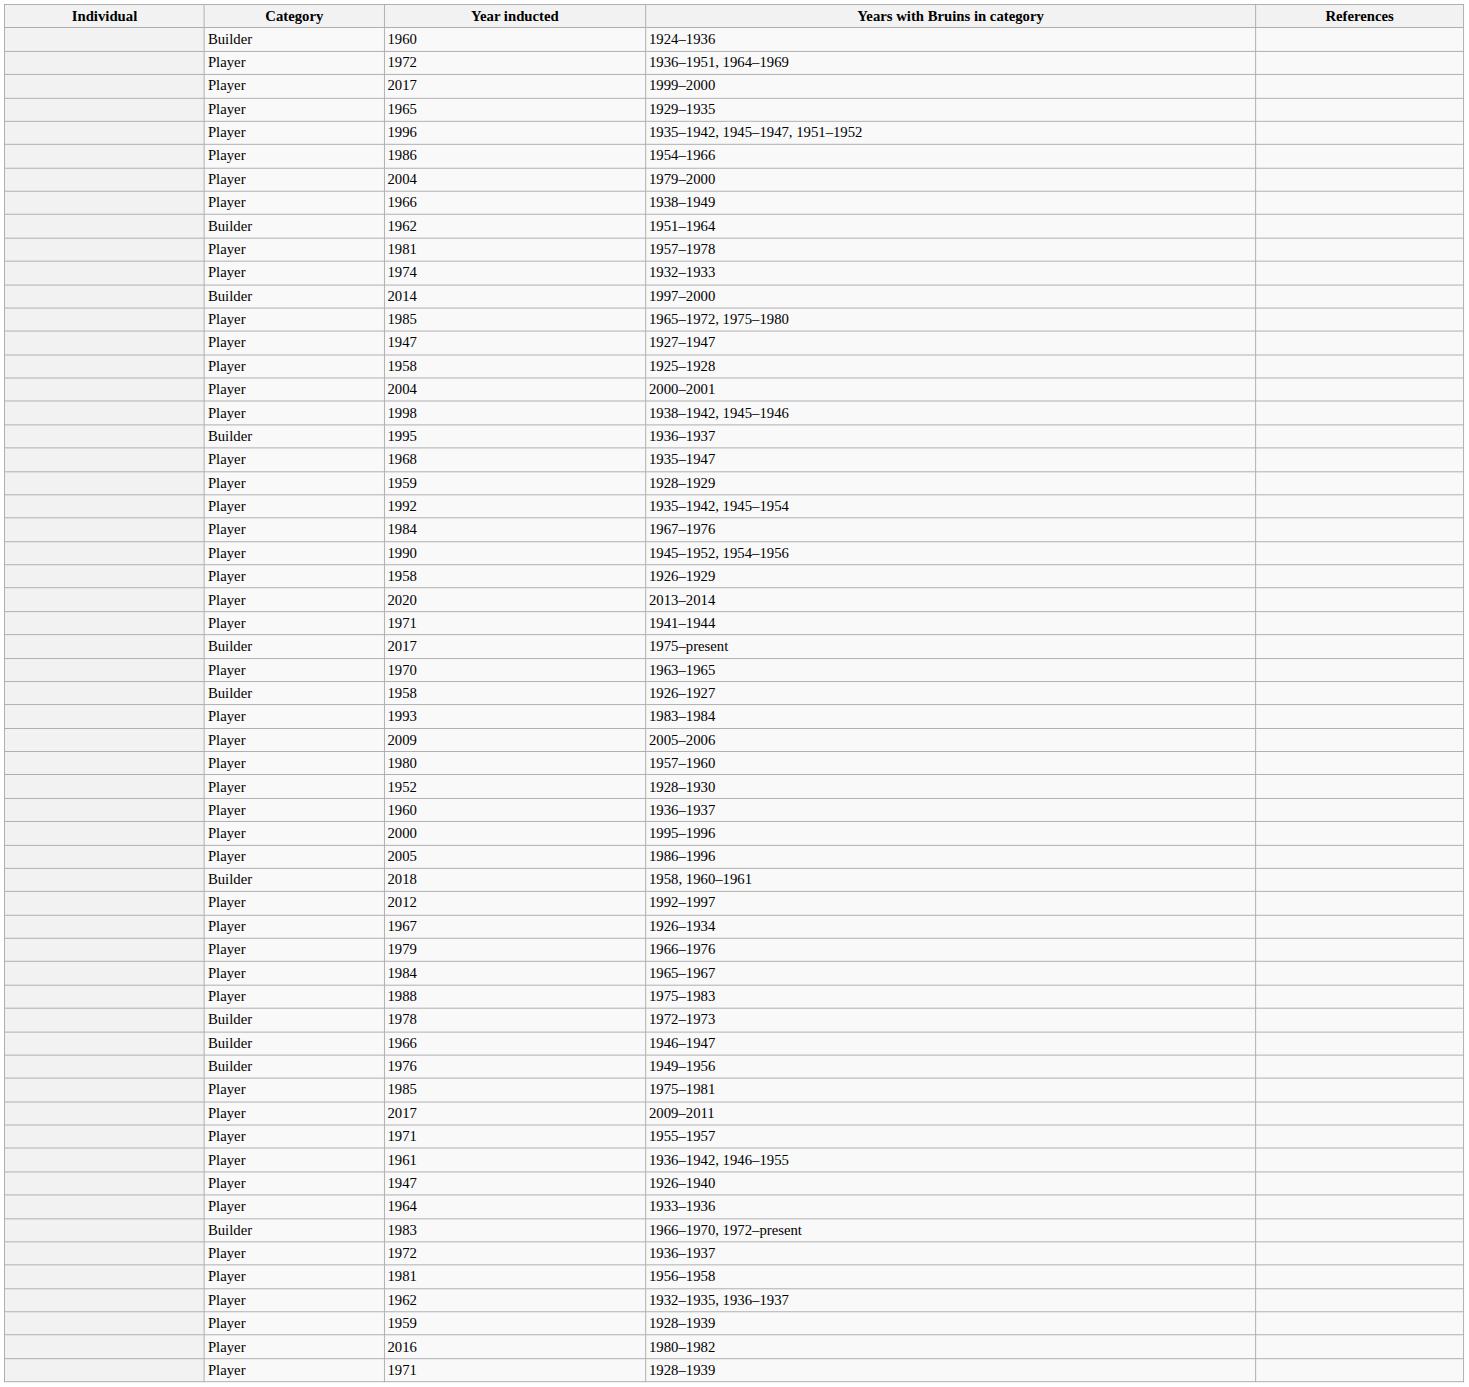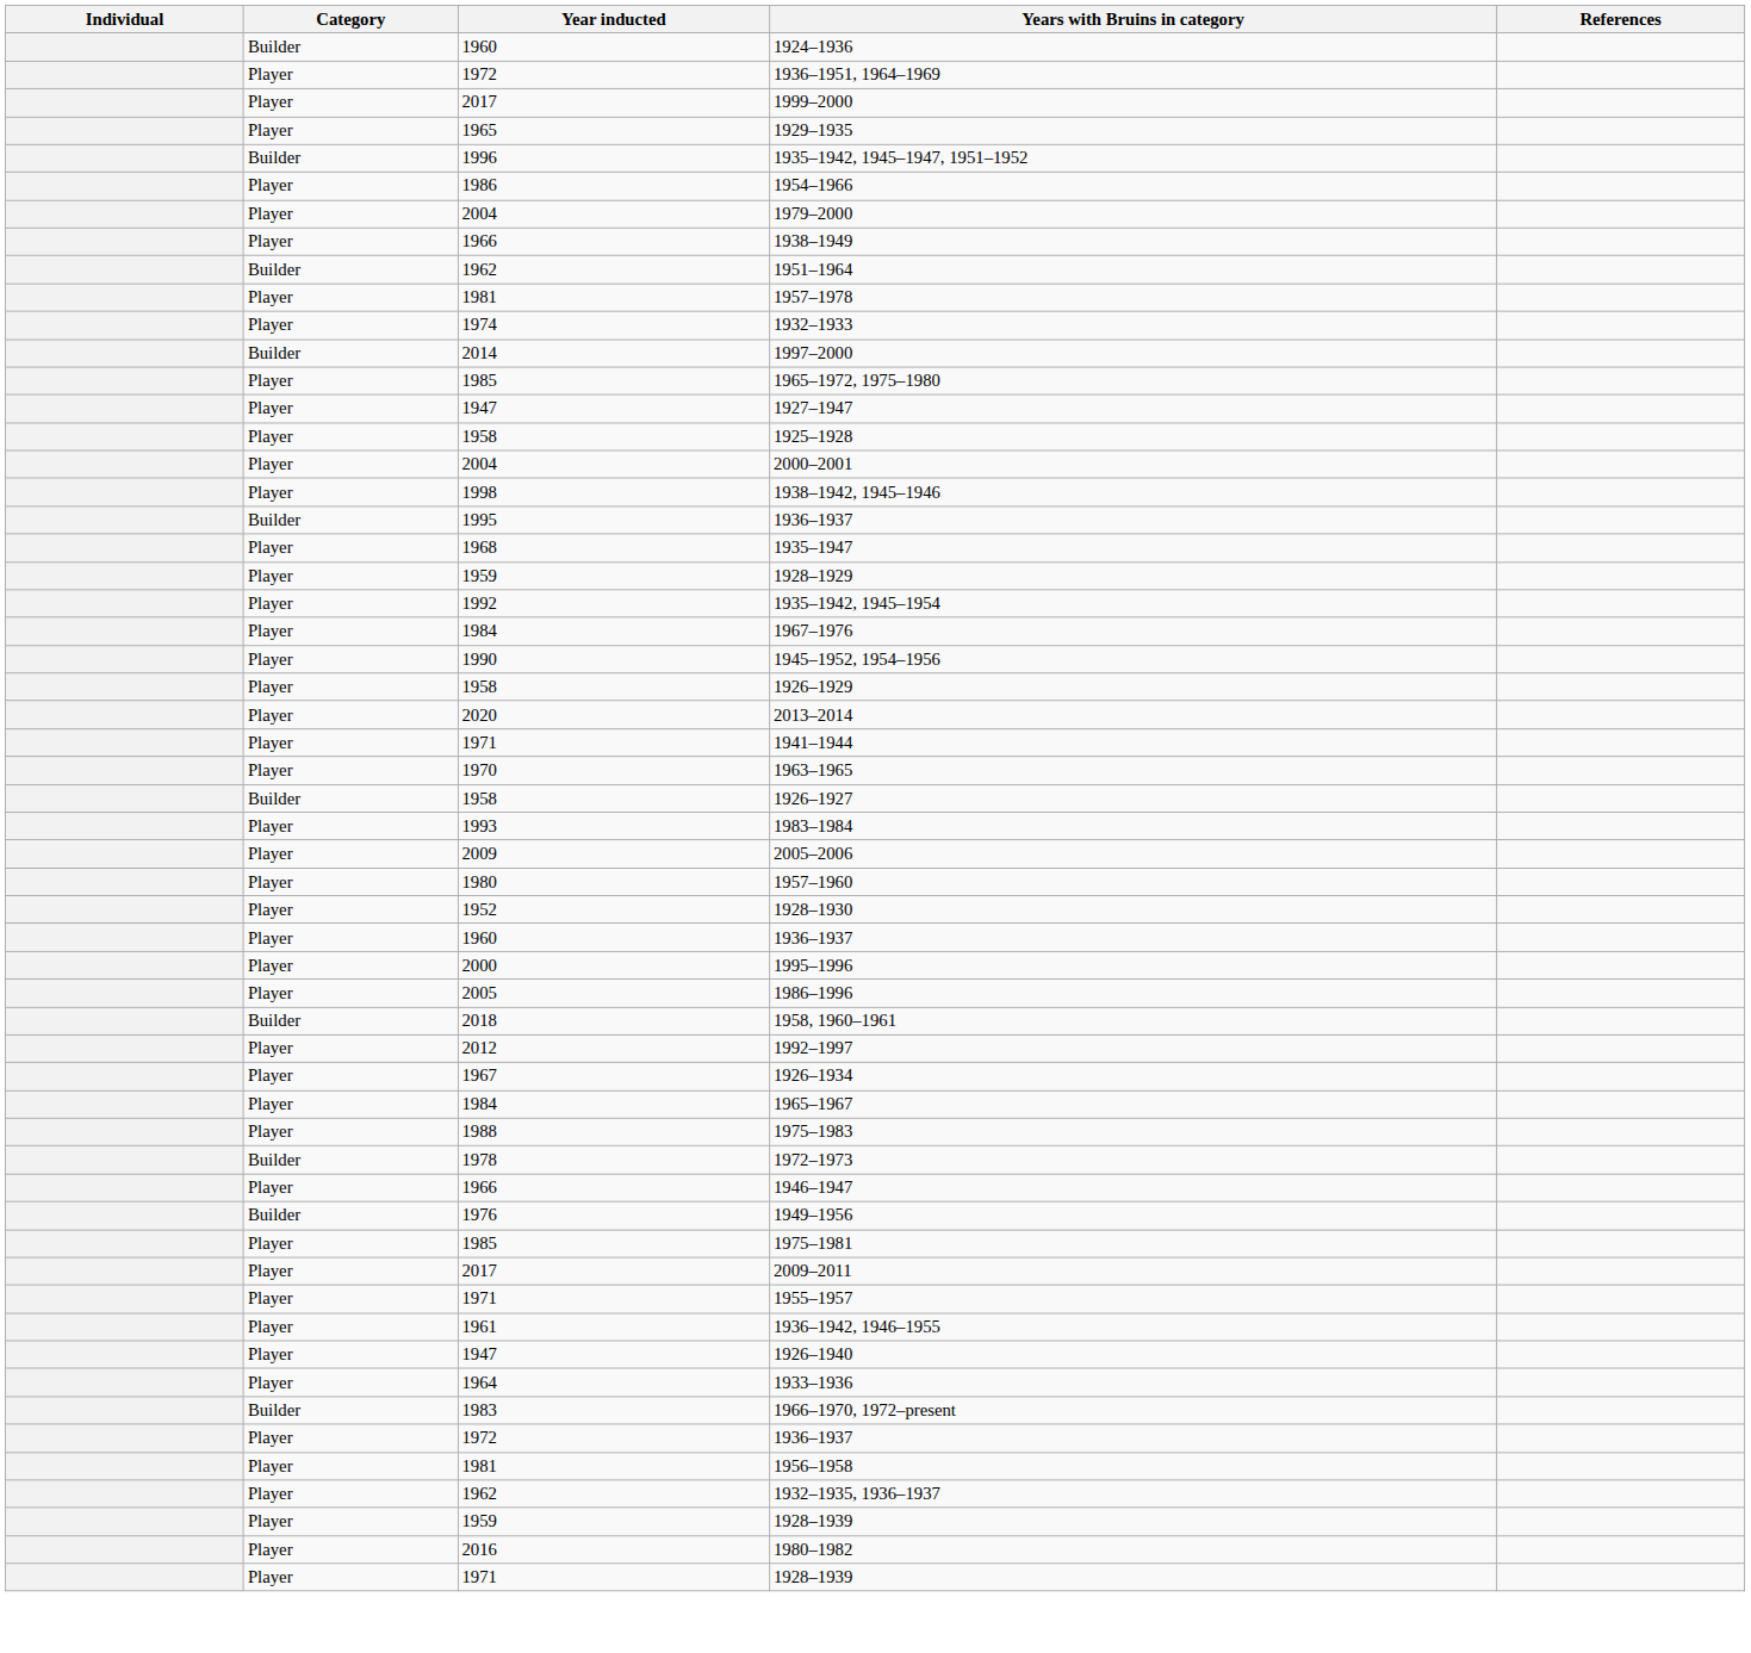1935–1942, 1945–1947, 1951–1952 | Category: Player -> Builder
- row: Builder | 2017 | 1975–present
- row: Player | 1979 | 1966–1976
1946–1947 | Category: Builder -> Player
